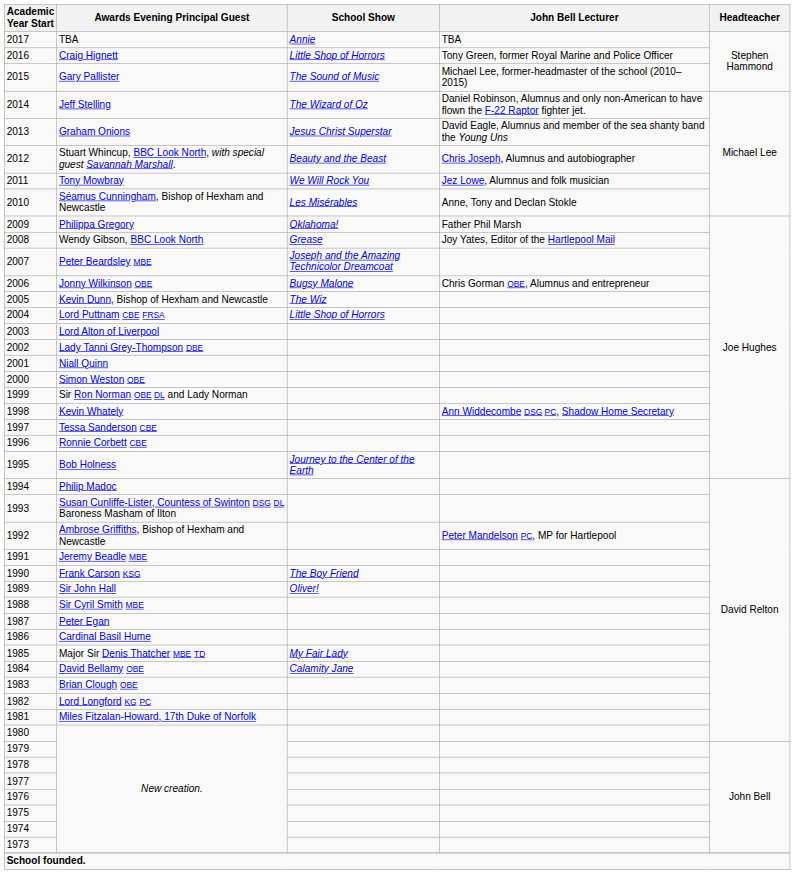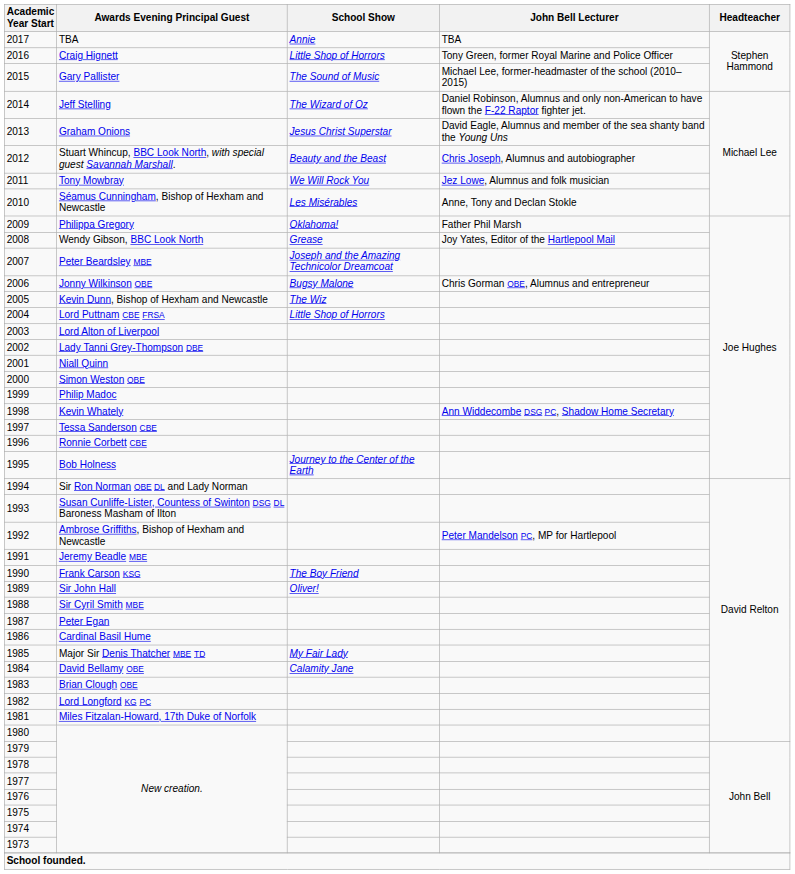1999 | Awards Evening Principal Guest: Sir Ron Norman OBE DL and Lady Norman -> Philip Madoc
1994 | Awards Evening Principal Guest: Philip Madoc -> Sir Ron Norman OBE DL and Lady Norman
